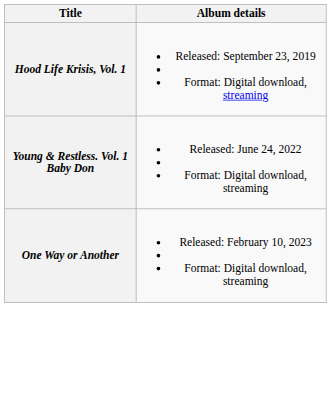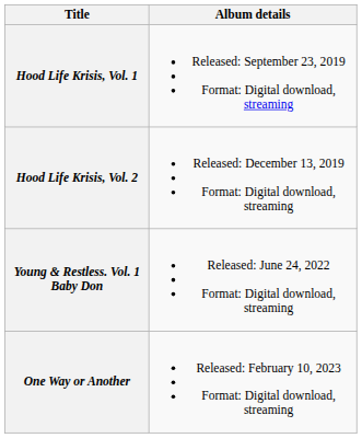+ row: Hood Life Krisis, Vol. 2 | Released: December 13, 2019 Format: Digital download, streaming
